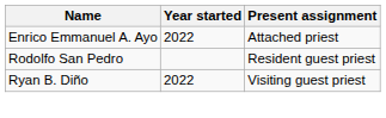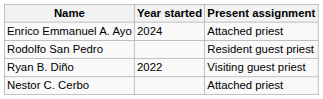Enrico Emmanuel A. Ayo | Year started: 2022 -> 2024
+ row: Nestor C. Cerbo | Attached priest
